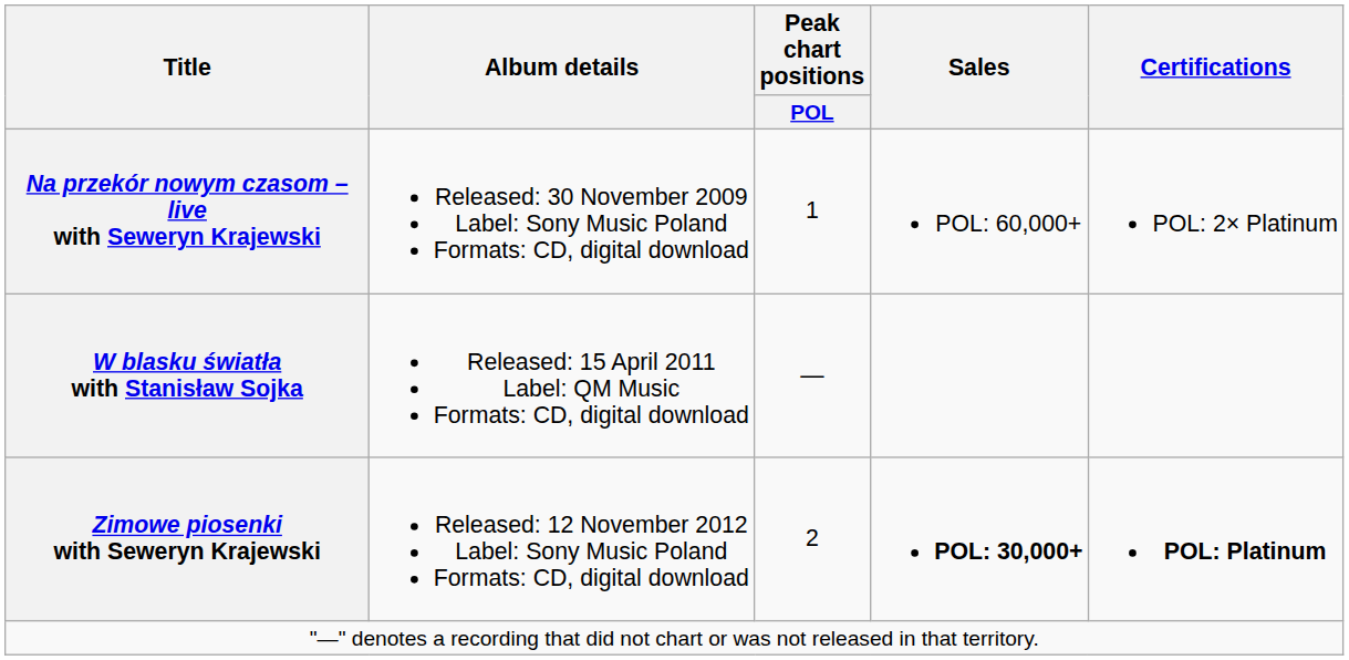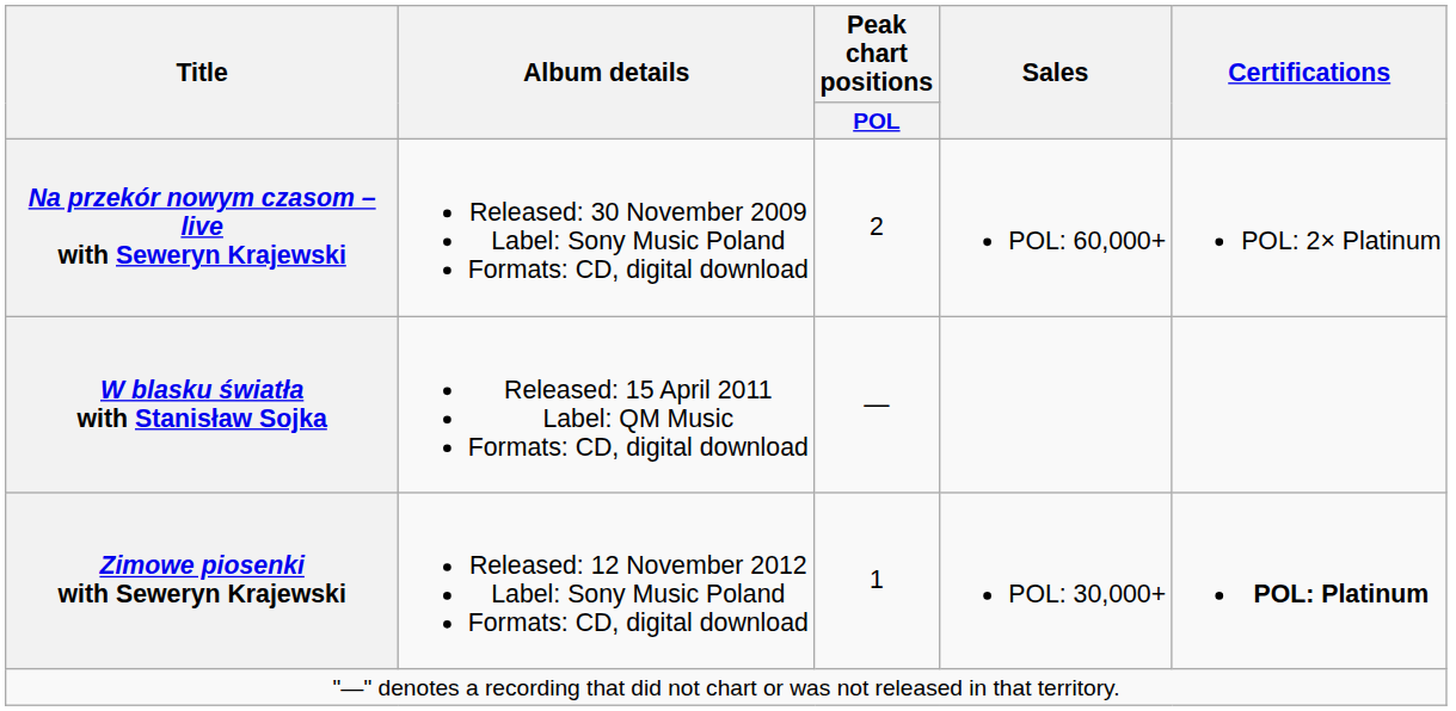Na przekór nowym czasom – live with Seweryn Krajewski | Peak chart positions / POL: 1 -> 2
Zimowe piosenki with Seweryn Krajewski | Peak chart positions / POL: 2 -> 1
Zimowe piosenki with Seweryn Krajewski | Sales: bold -> normal
